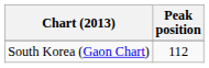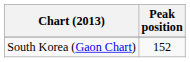South Korea (Gaon Chart) | Peak position: 112 -> 152
